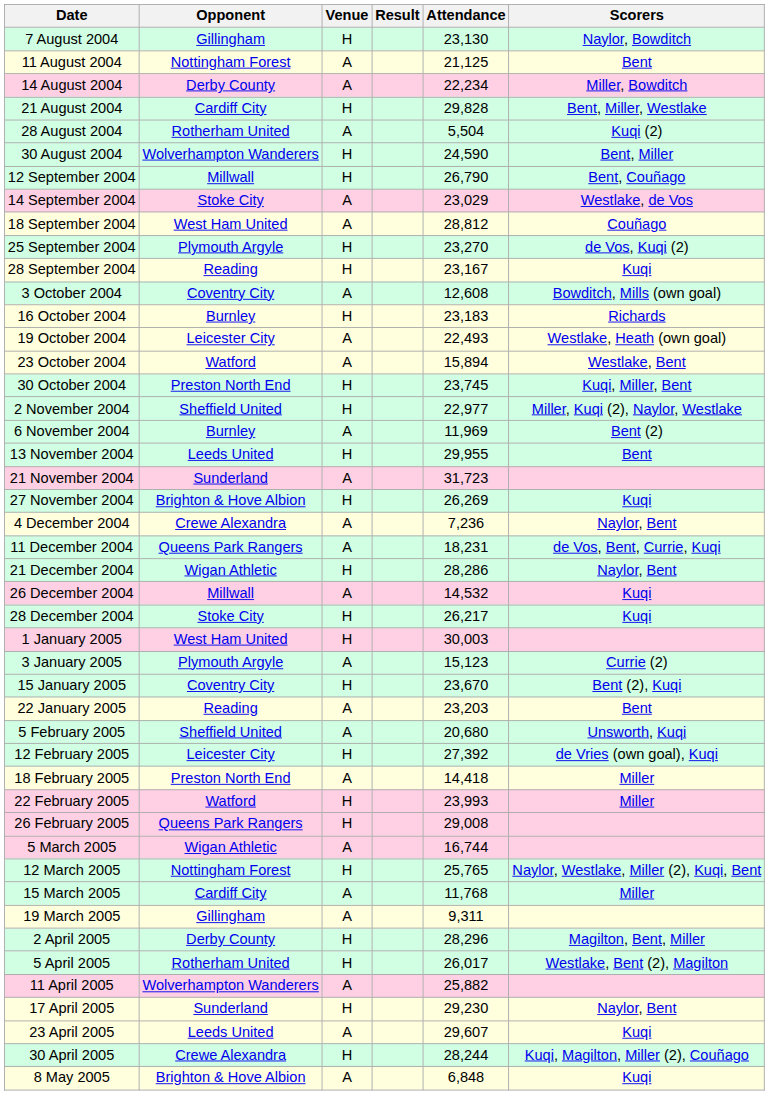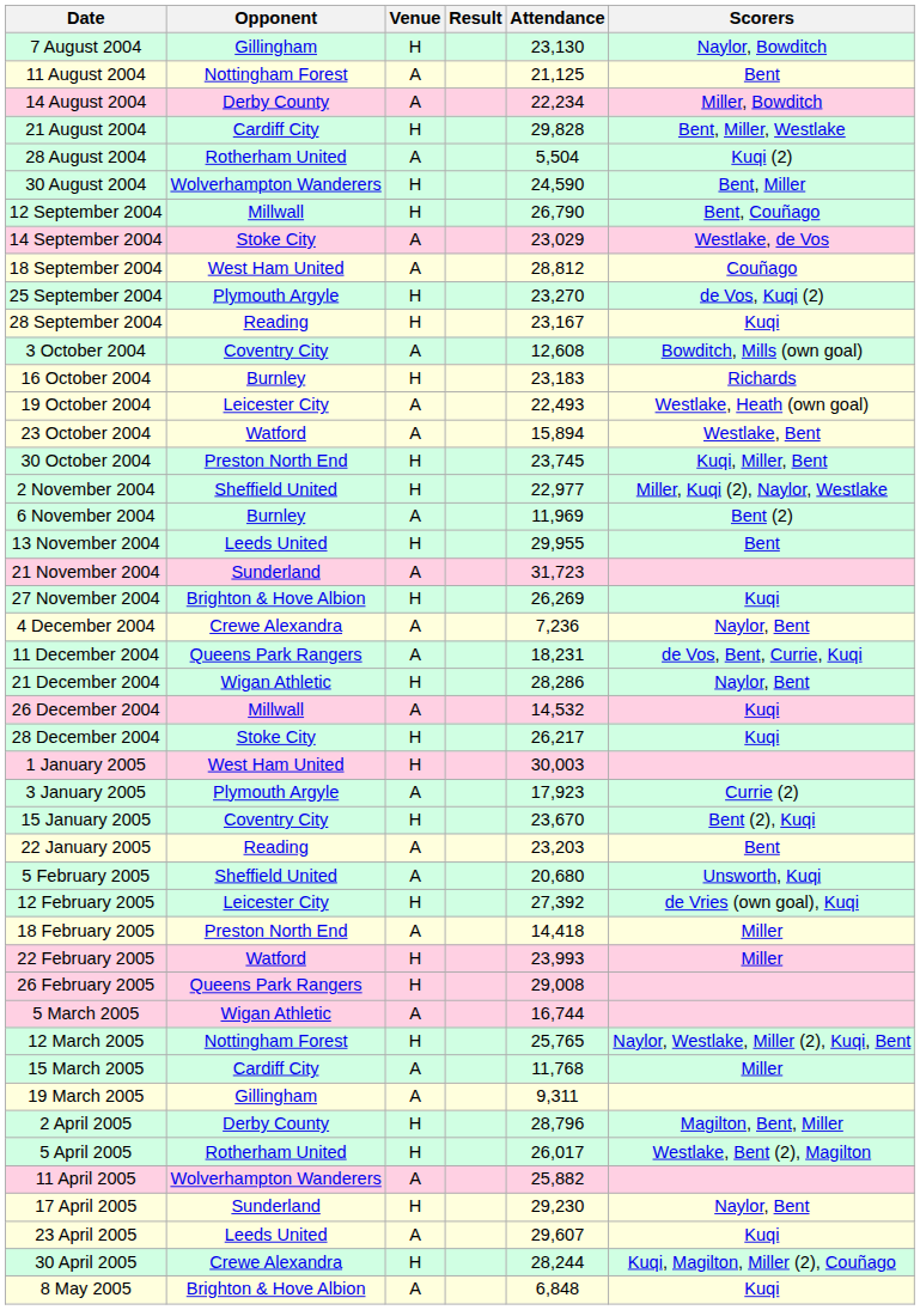3 January 2005 | Attendance: 15,123 -> 17,923
2 April 2005 | Attendance: 28,296 -> 28,796
